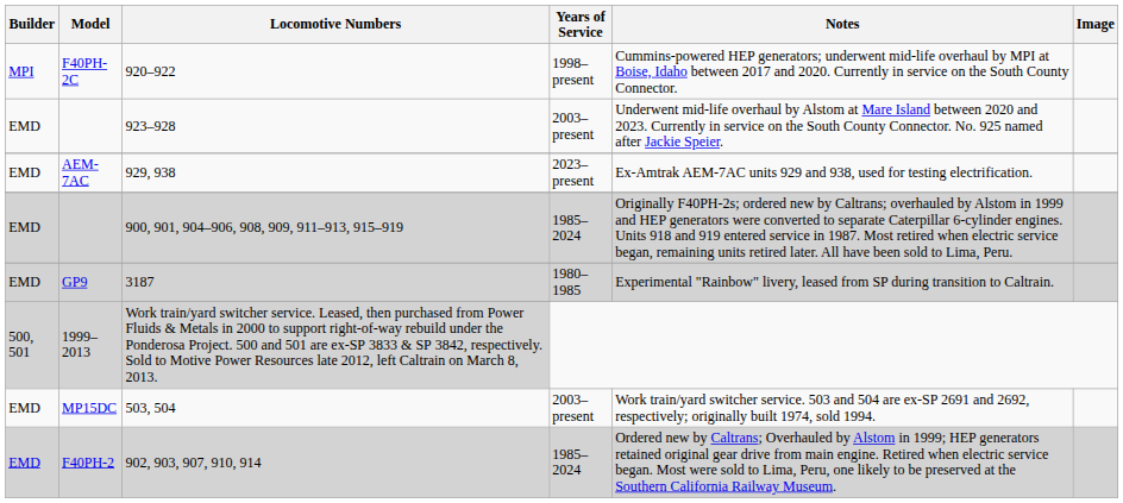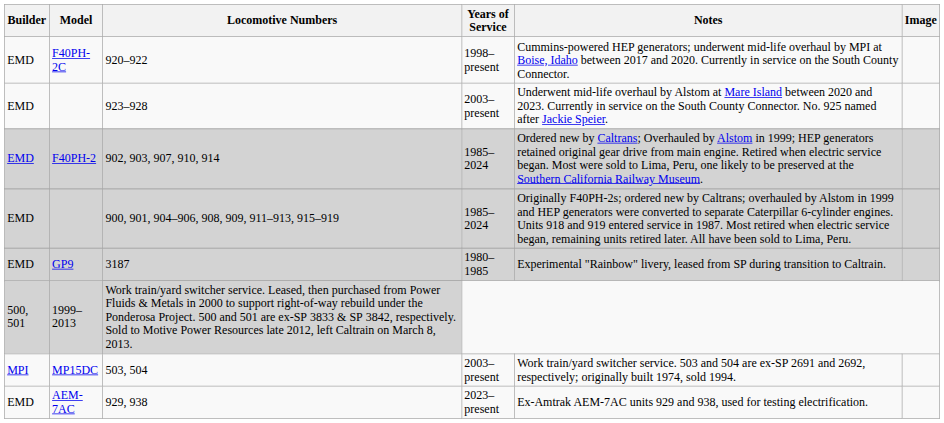920–922 | Builder: MPI -> EMD
rows swapped: 902, 903, 907, 910, 914 <-> 929, 938
503, 504 | Builder: EMD -> MPI
